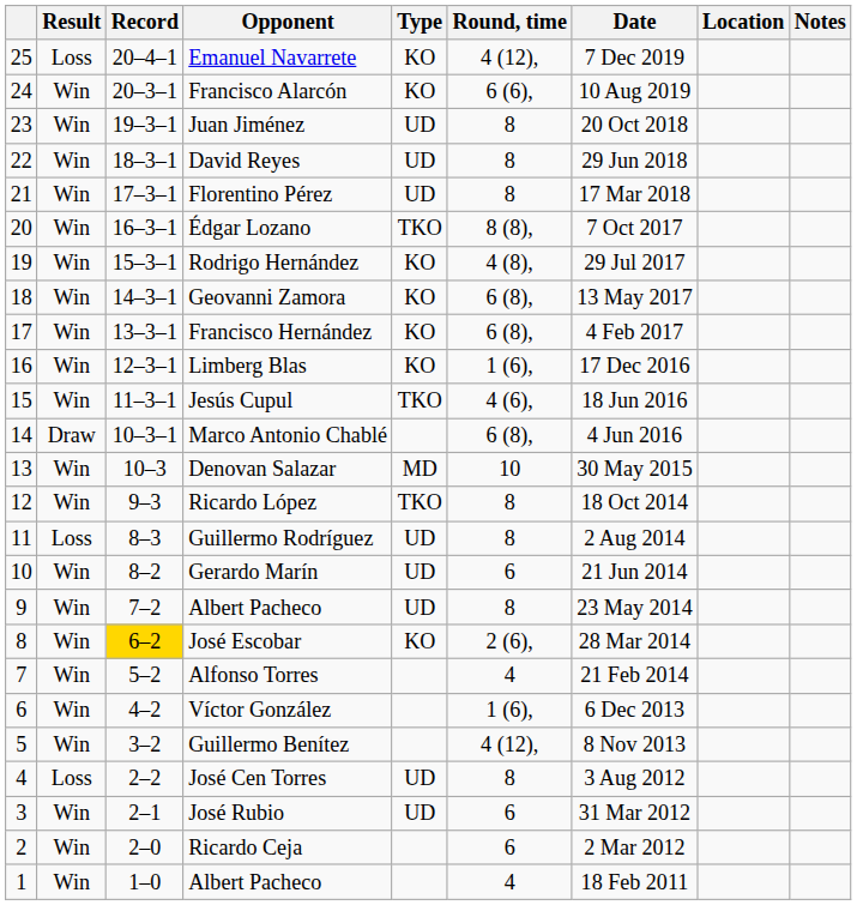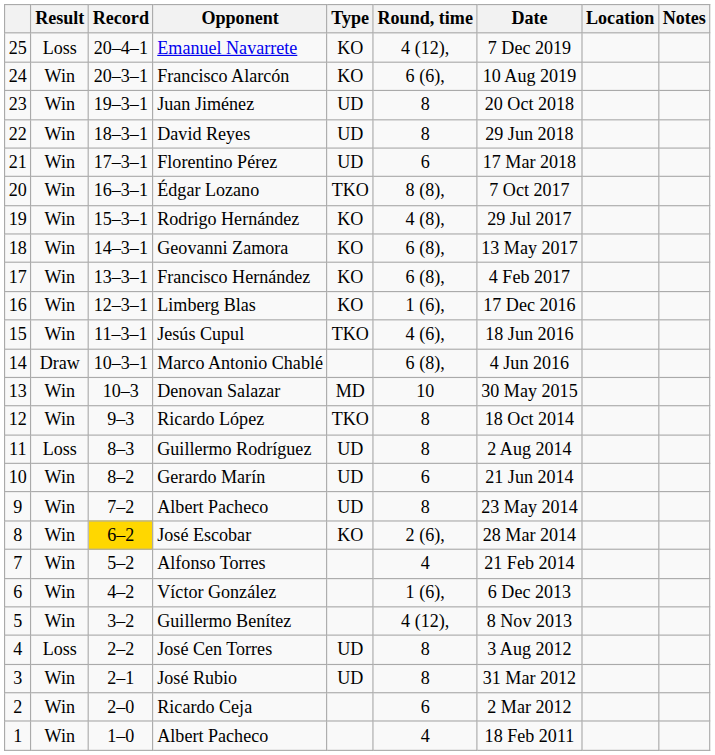Florentino Pérez | Round, time: 8 -> 6
José Rubio | Round, time: 6 -> 8
